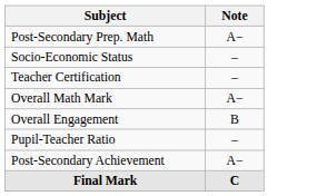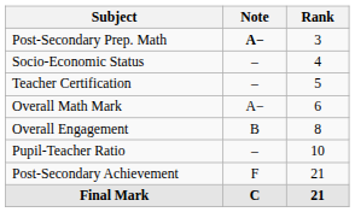+ column: Rank | 3 | 4 | 5 | 6 | 8 | 10 | 21 | 21
Post-Secondary Prep. Math | Note: normal -> bold
Post-Secondary Achievement | Note: A− -> F
